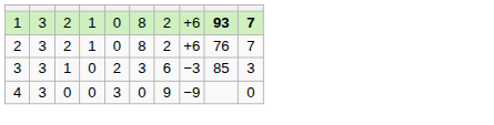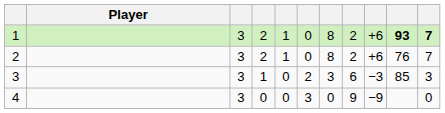+ column: Player
